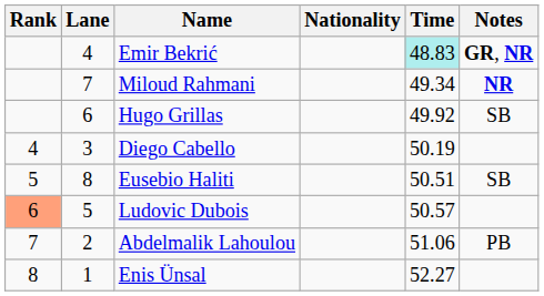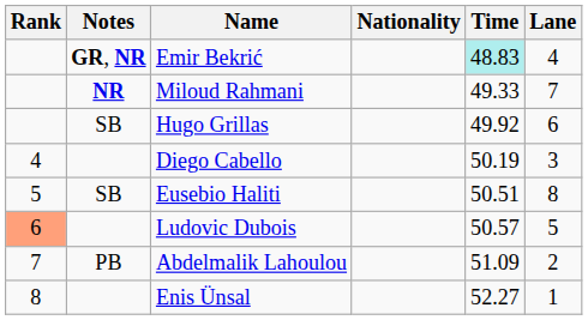columns swapped: Lane <-> Notes
Miloud Rahmani | Time: 49.34 -> 49.33
Abdelmalik Lahoulou | Time: 51.06 -> 51.09
